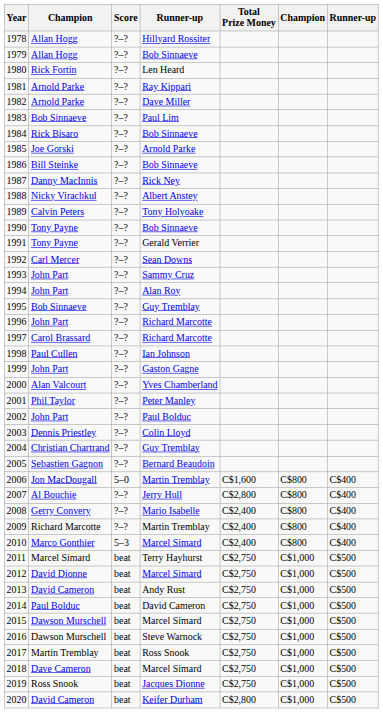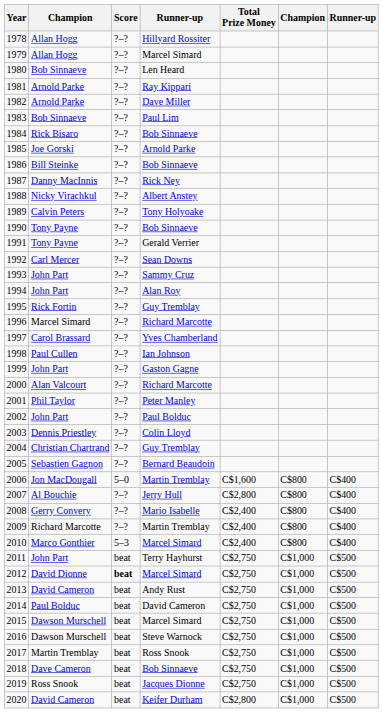1979 | column 4: Bob Sinnaeve -> Marcel Simard
1980 | column 2: Rick Fortin -> Bob Sinnaeve
1995 | column 2: Bob Sinnaeve -> Rick Fortin
1996 | column 2: John Part -> Marcel Simard
1997 | column 4: Richard Marcotte -> Yves Chamberland
2000 | column 4: Yves Chamberland -> Richard Marcotte
2011 | column 2: Marcel Simard -> John Part
2012 | Score: normal -> bold
2018 | column 4: Marcel Simard -> Bob Sinnaeve
